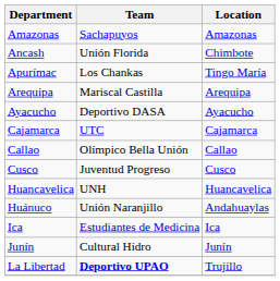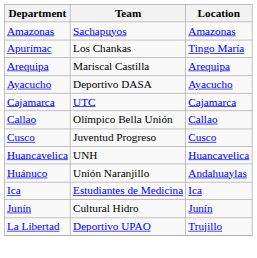- row: Ancash | Unión Florida | Chimbote
La Libertad | Team: bold -> normal
